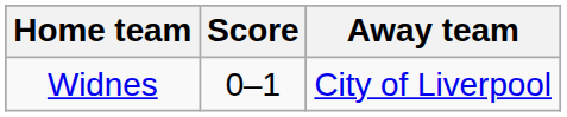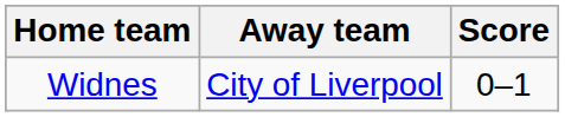columns swapped: Score <-> Away team
